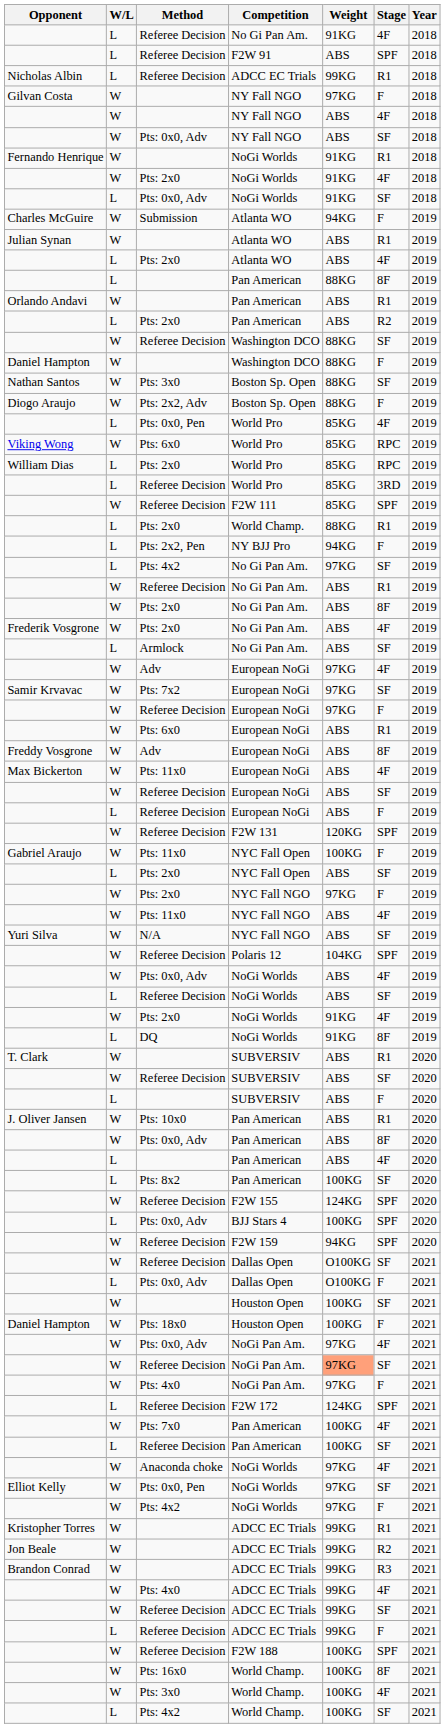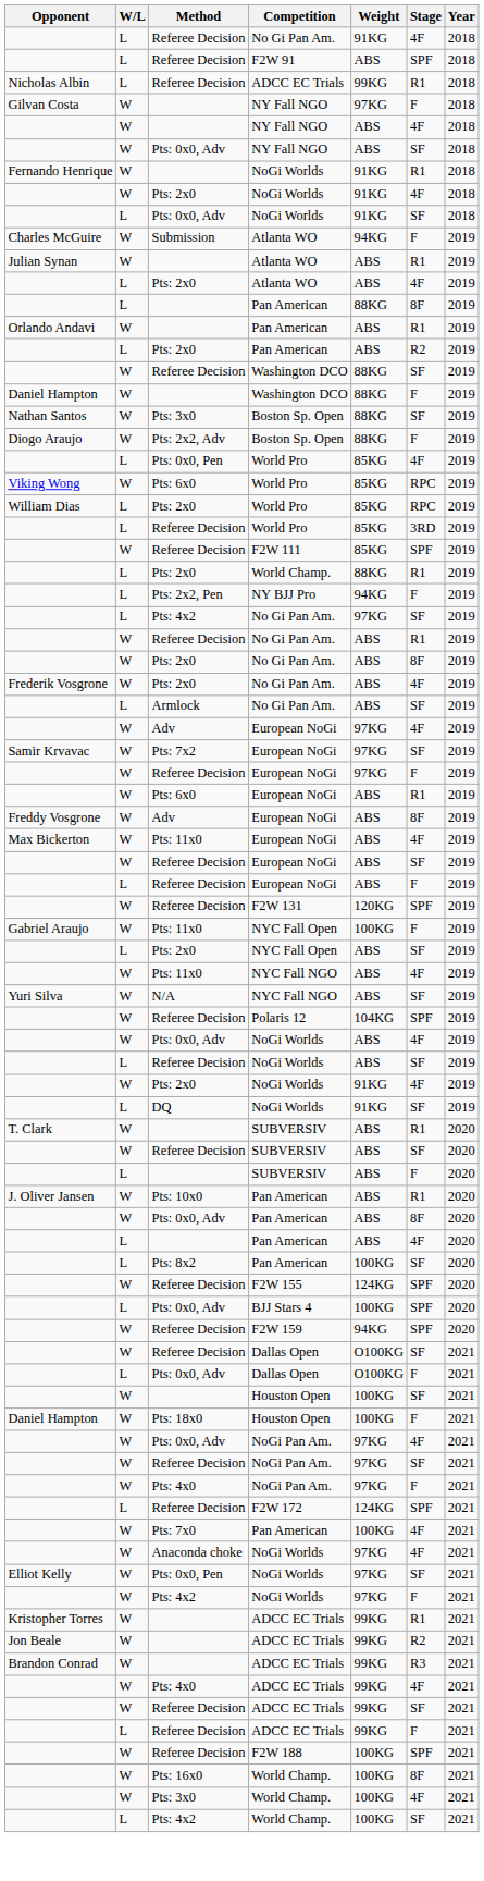- row: W | Pts: 2x0 | NYC Fall NGO | 97KG | F | 2019
DQ / NoGi Worlds | Stage: 8F -> SF
Referee Decision / NoGi Pan Am. | Weight: lightsalmon background -> no background
- row: L | Referee Decision | Pan American | 100KG | SF | 2021
